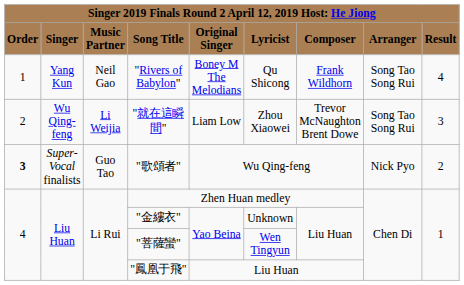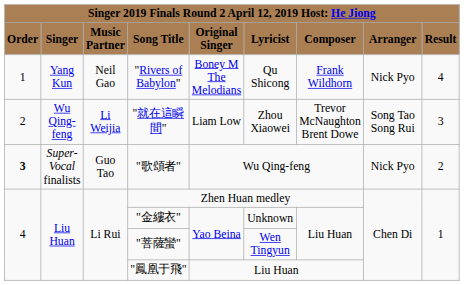"Rivers of Babylon" | column 8: Song Tao Song Rui -> Nick Pyo
